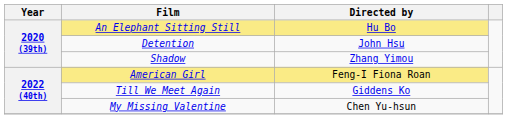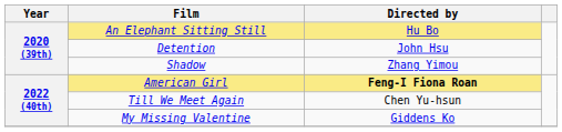American Girl | Directed by: normal -> bold
Till We Meet Again | Directed by: Giddens Ko -> Chen Yu-hsun
My Missing Valentine | Directed by: Chen Yu-hsun -> Giddens Ko
